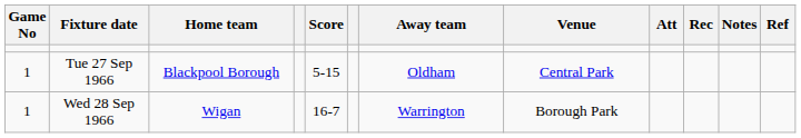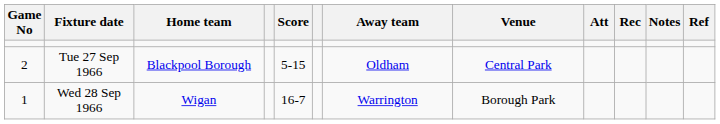Tue 27 Sep 1966 | Game No: 1 -> 2
